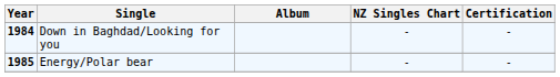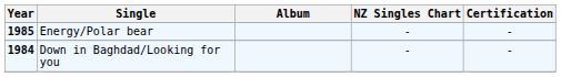rows swapped: Down in Baghdad/Looking for you <-> Energy/Polar bear
